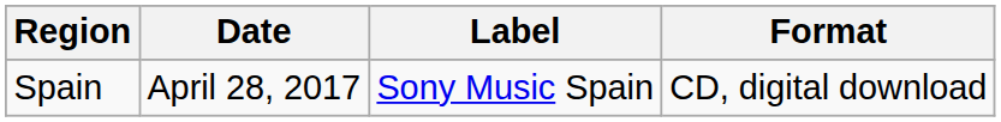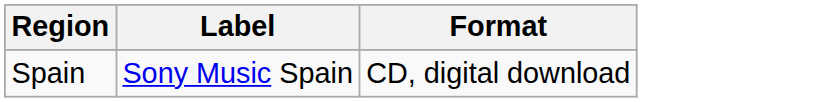- column: Date | April 28, 2017
